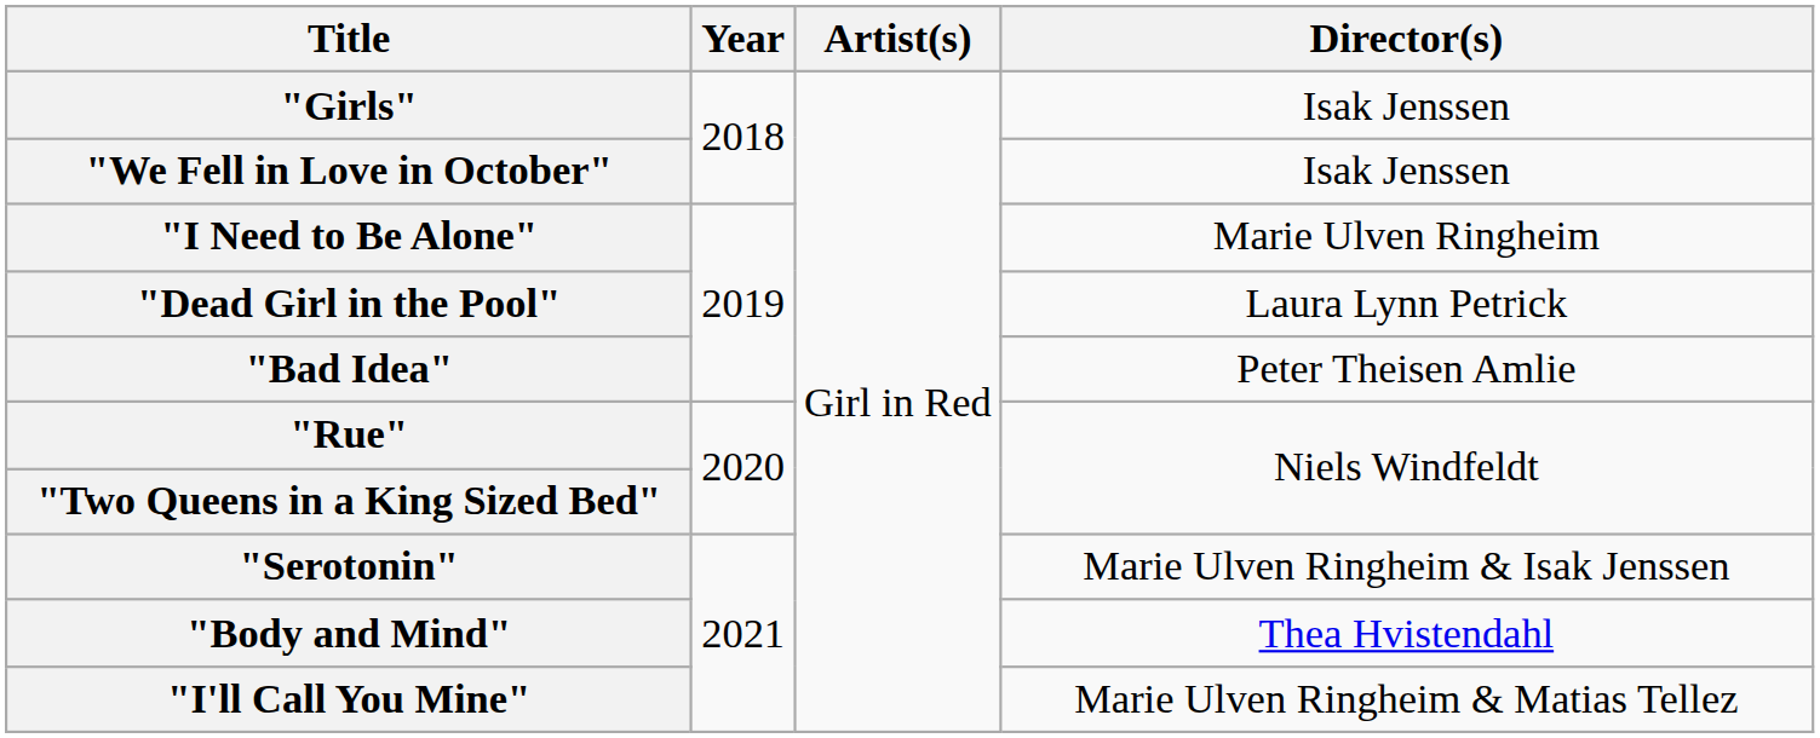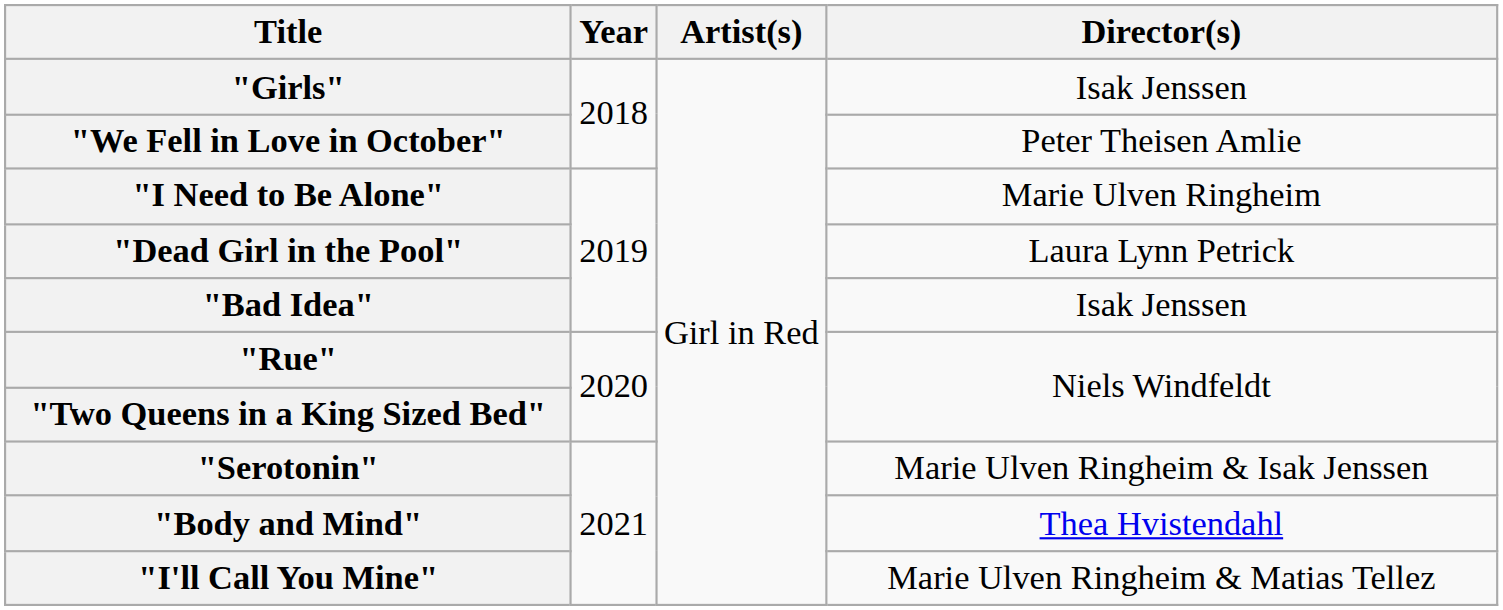"We Fell in Love in October" | Director(s): Isak Jenssen -> Peter Theisen Amlie
"Bad Idea" | Director(s): Peter Theisen Amlie -> Isak Jenssen
